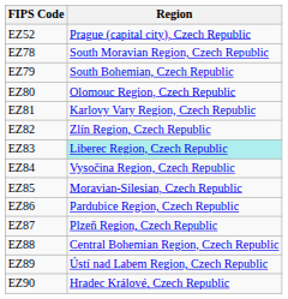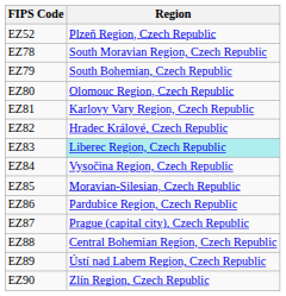EZ52 | Region: Prague (capital city), Czech Republic -> Plzeň Region, Czech Republic
EZ82 | Region: Zlín Region, Czech Republic -> Hradec Králové, Czech Republic
EZ87 | Region: Plzeň Region, Czech Republic -> Prague (capital city), Czech Republic
EZ90 | Region: Hradec Králové, Czech Republic -> Zlín Region, Czech Republic
